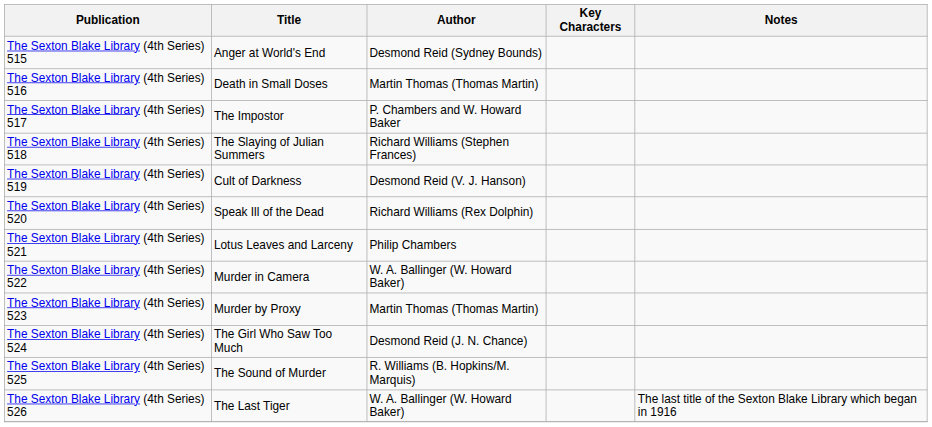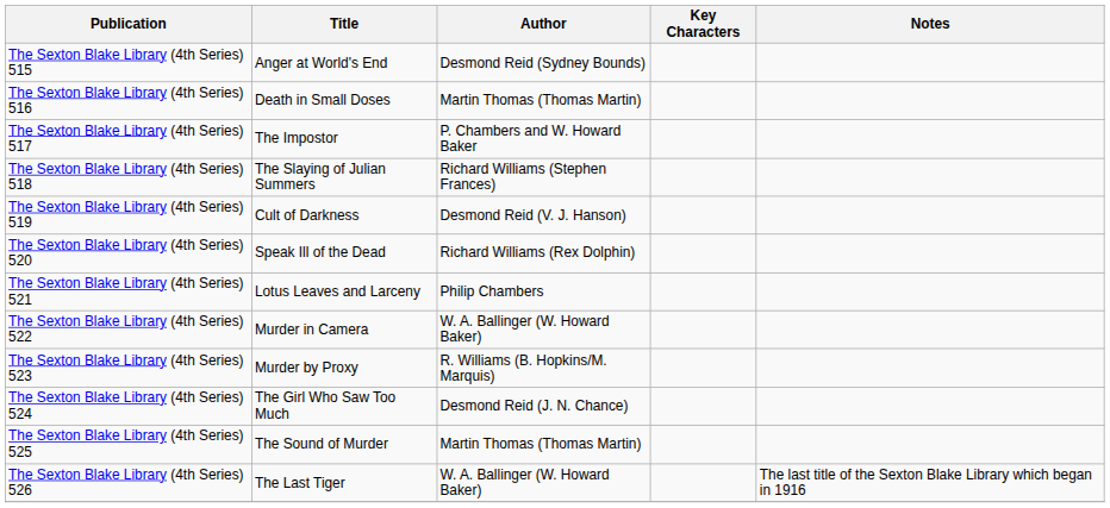The Sexton Blake Library (4th Series) 523 | Author: Martin Thomas (Thomas Martin) -> R. Williams (B. Hopkins/M. Marquis)
The Sexton Blake Library (4th Series) 525 | Author: R. Williams (B. Hopkins/M. Marquis) -> Martin Thomas (Thomas Martin)
